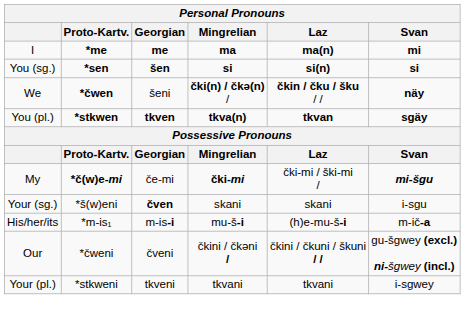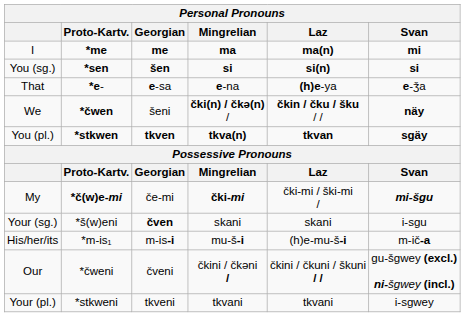+ row: That | *e- | e-sa | e-na | (h)e-ya | e-ǯa
